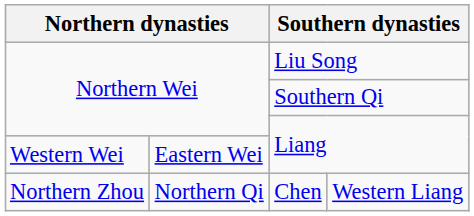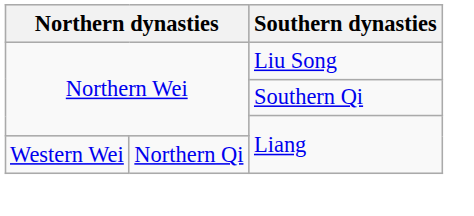Western Wei / Liang | column 2: Eastern Wei -> Northern Qi
- row: Northern Zhou | Northern Qi | Chen | Western Liang
